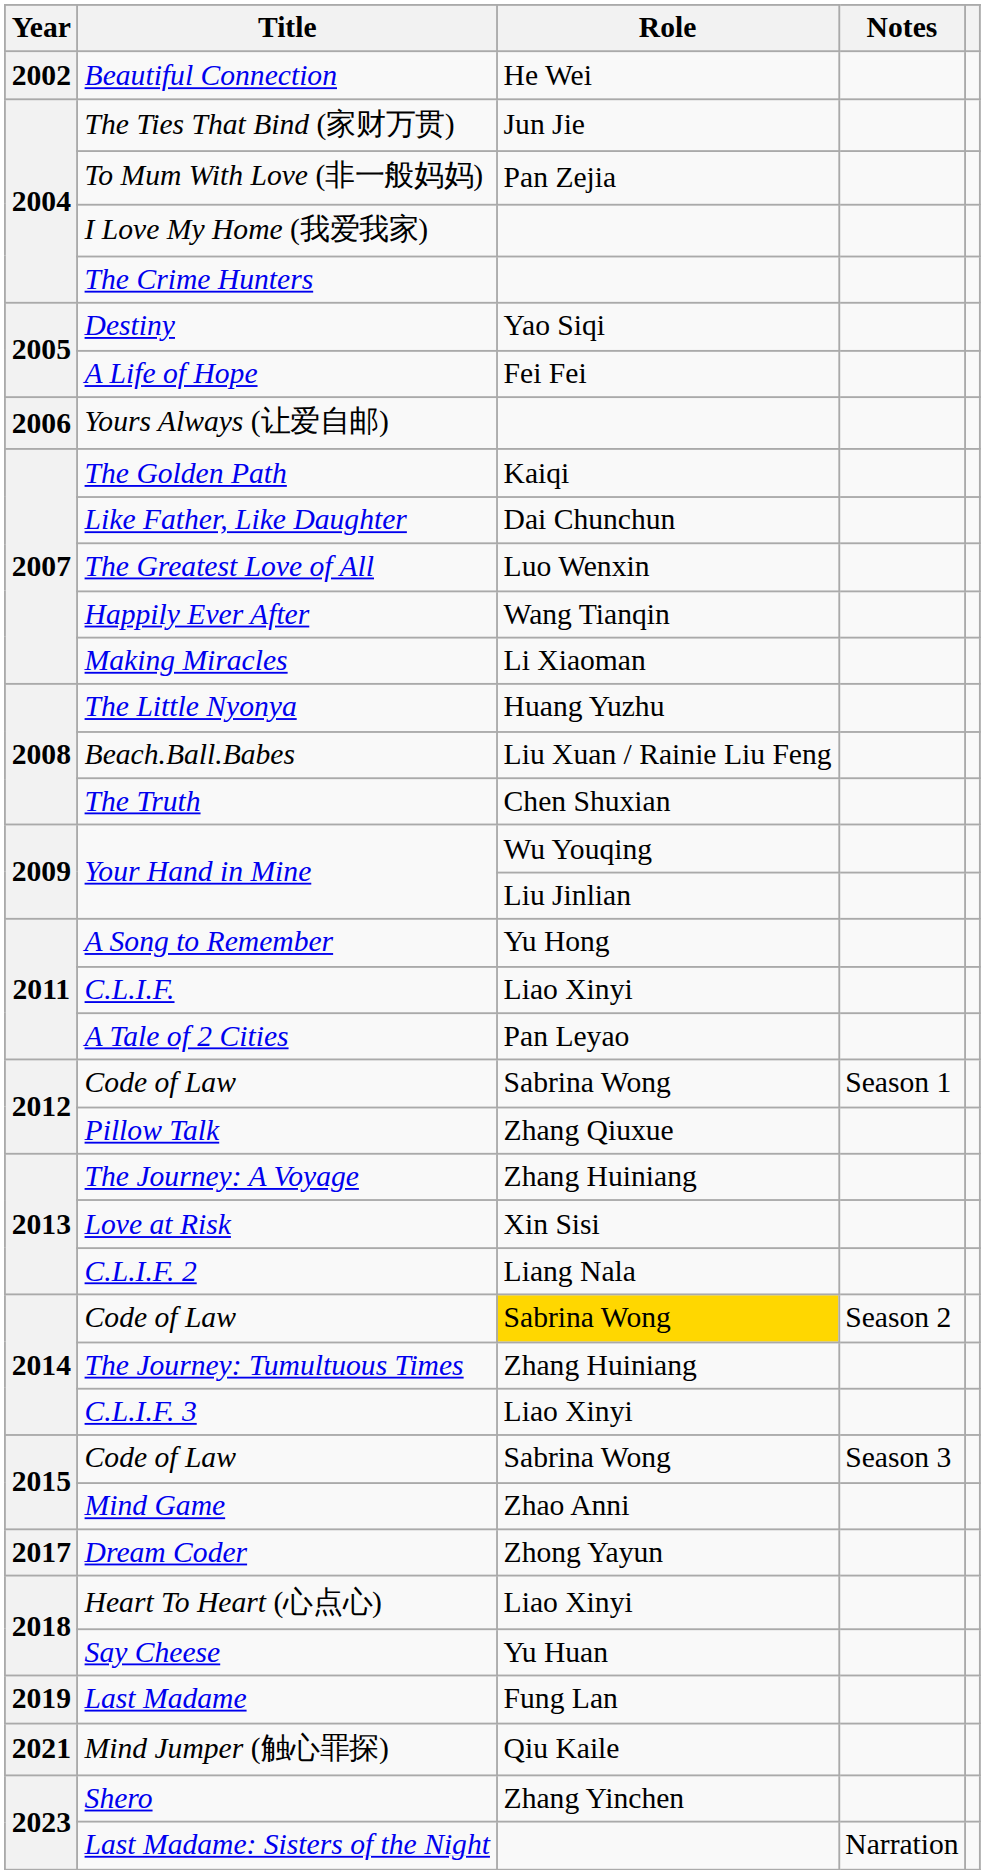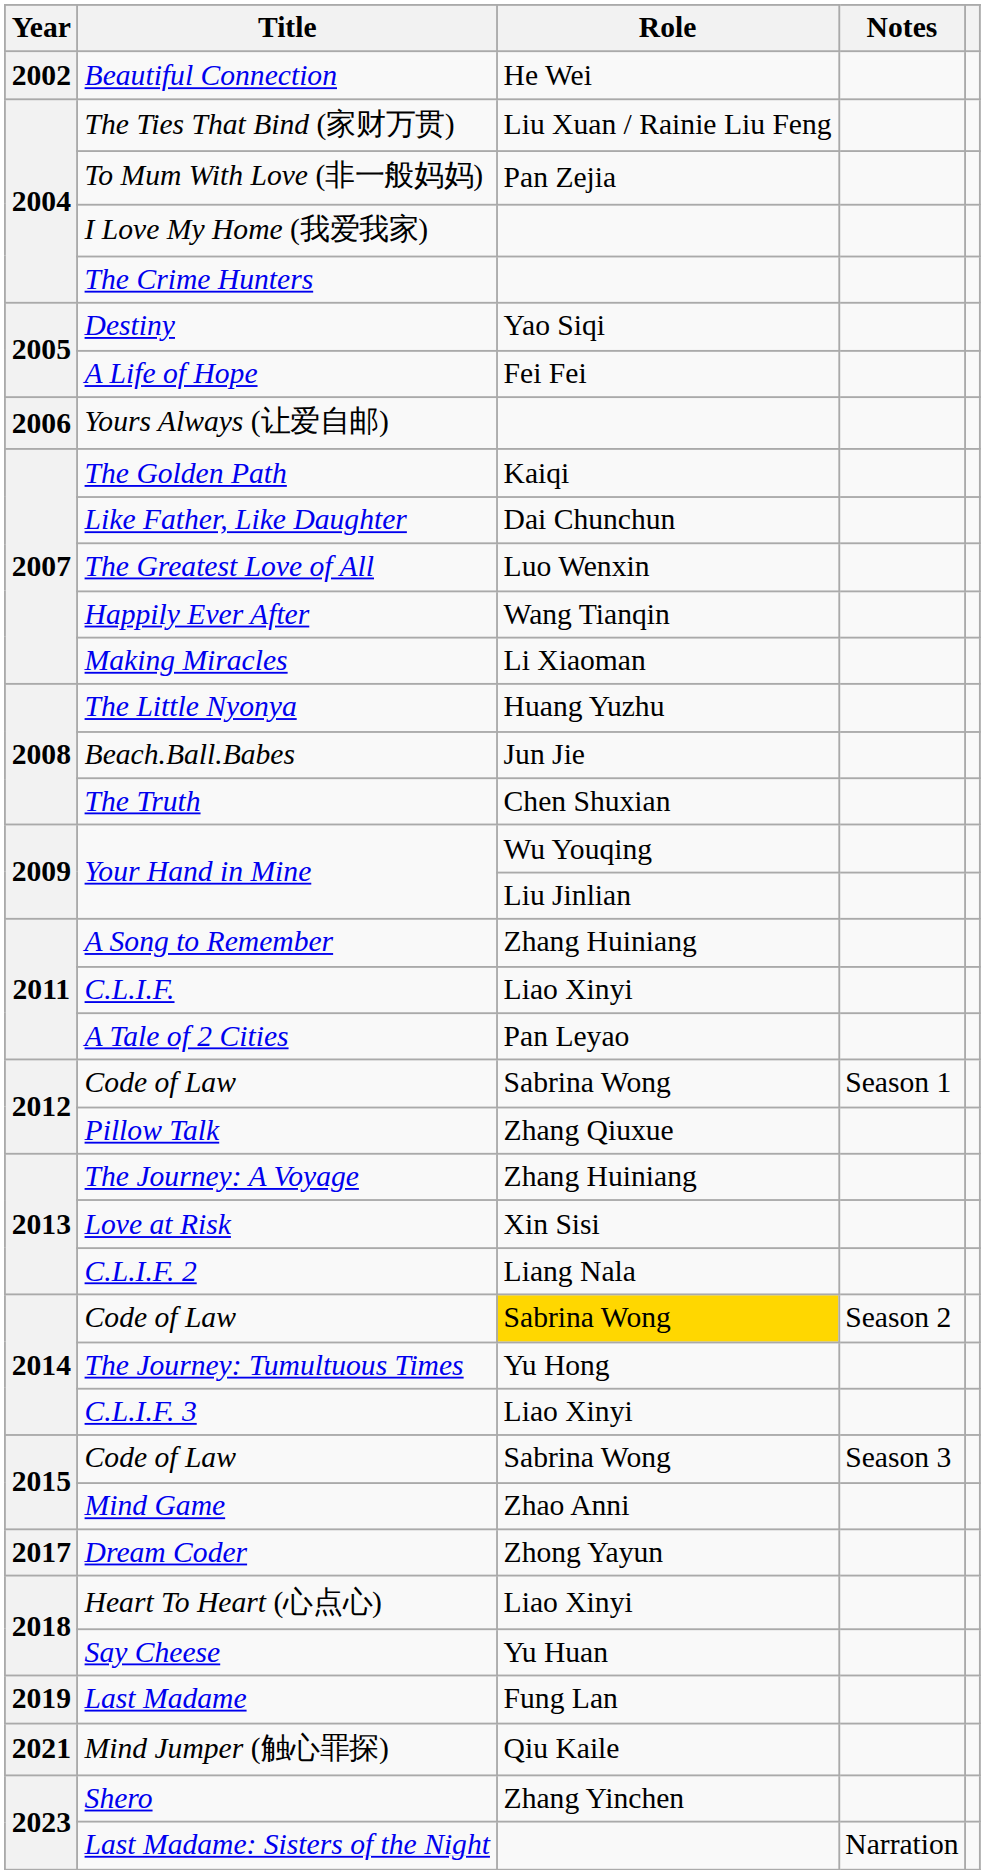The Ties That Bind (家财万贯) | Role: Jun Jie -> Liu Xuan / Rainie Liu Feng
Beach.Ball.Babes | Role: Liu Xuan / Rainie Liu Feng -> Jun Jie
A Song to Remember | Role: Yu Hong -> Zhang Huiniang
The Journey: Tumultuous Times | Role: Zhang Huiniang -> Yu Hong
